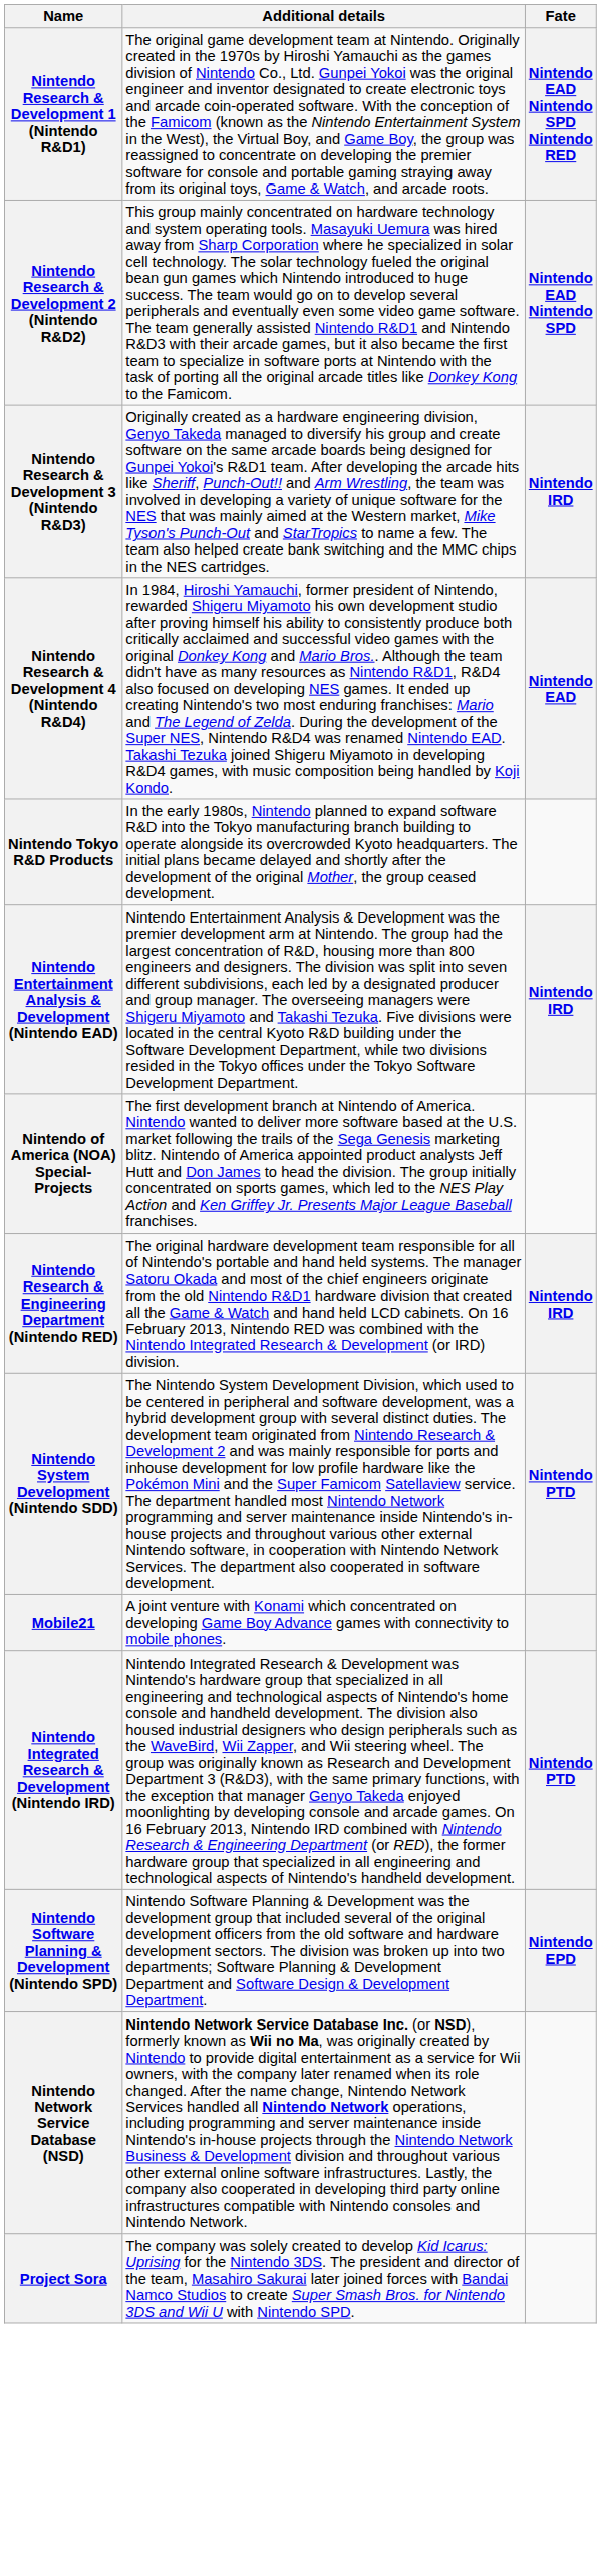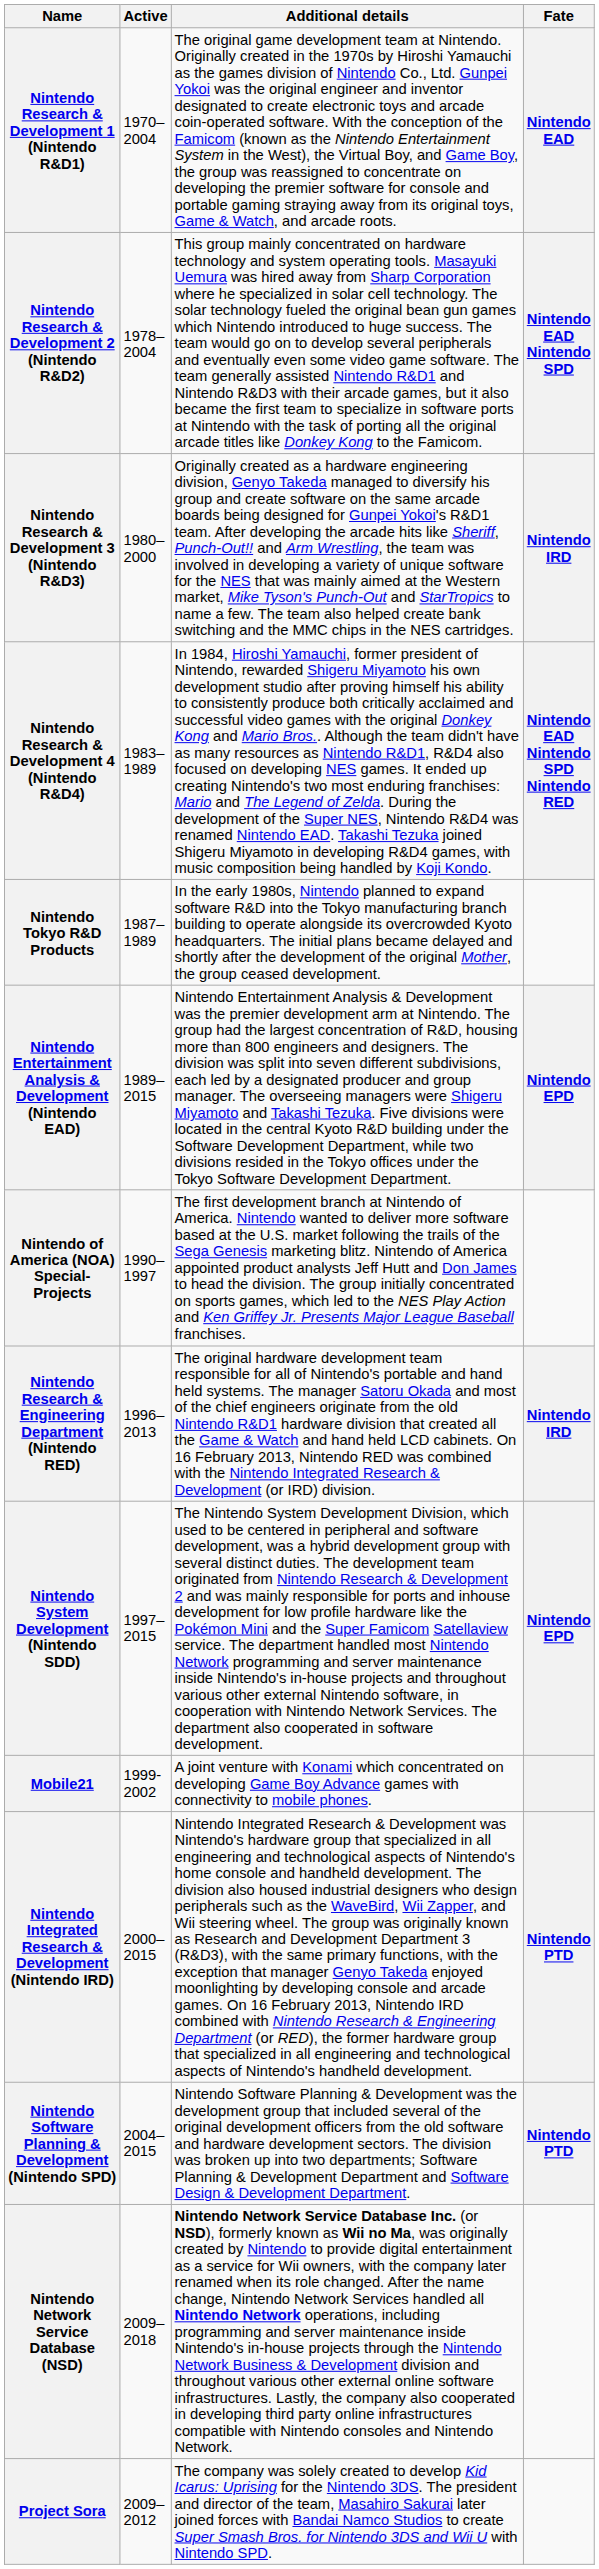+ column: Active | 1970–2004 | 1978–2004 | 1980–2000 | 1983–1989 | 1987–1989 | 1989–2015 | 1990–1997 | 1996–2013 | 1997–2015 | 1999-2002 | 2000–2015 | 2004–2015 | 2009–2018 | 2009–2012
Nintendo Research & Development 1 (Nintendo R&D1) | Fate: Nintendo EAD Nintendo SPD Nintendo RED -> Nintendo EAD
Nintendo Research & Development 4 (Nintendo R&D4) | Fate: Nintendo EAD -> Nintendo EAD Nintendo SPD Nintendo RED
Nintendo Entertainment Analysis & Development (Nintendo EAD) | Fate: Nintendo IRD -> Nintendo EPD
Nintendo System Development (Nintendo SDD) | Fate: Nintendo PTD -> Nintendo EPD
Nintendo Software Planning & Development (Nintendo SPD) | Fate: Nintendo EPD -> Nintendo PTD
